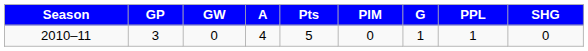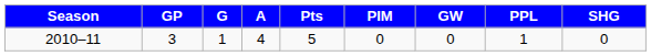columns swapped: G <-> GW
